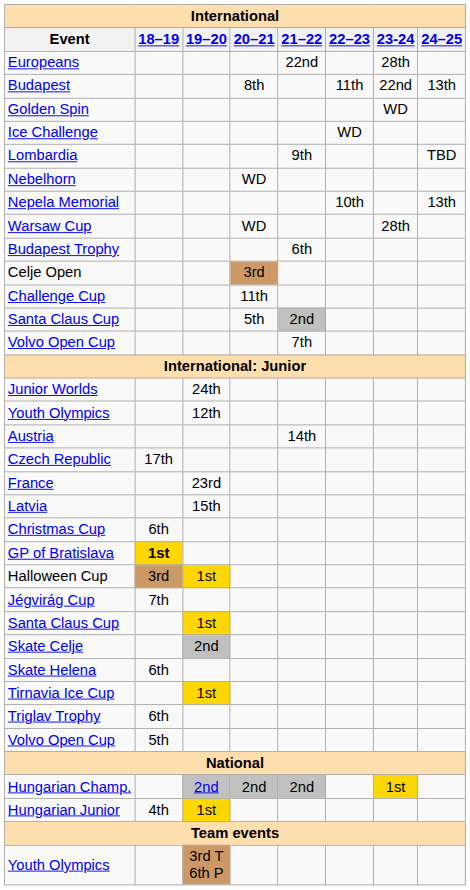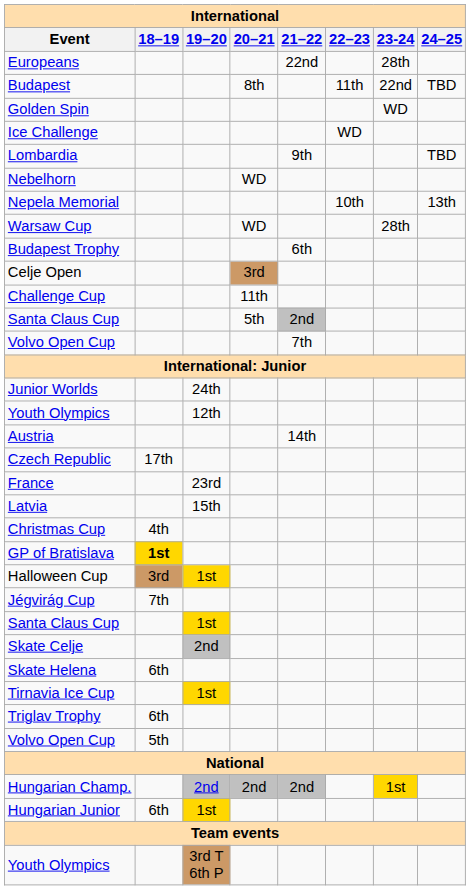Budapest | 24–25: 13th -> TBD
Christmas Cup | 18–19: 6th -> 4th
Hungarian Junior | 18–19: 4th -> 6th
